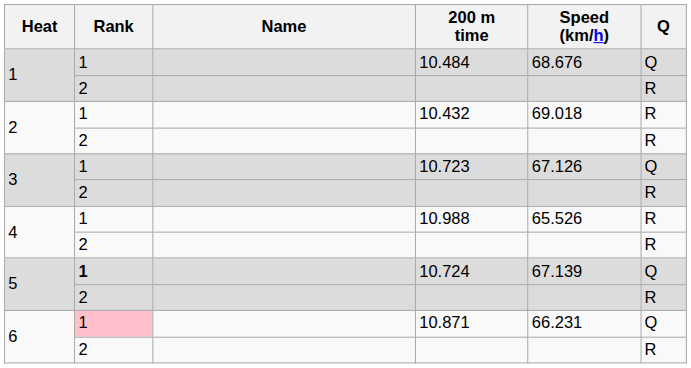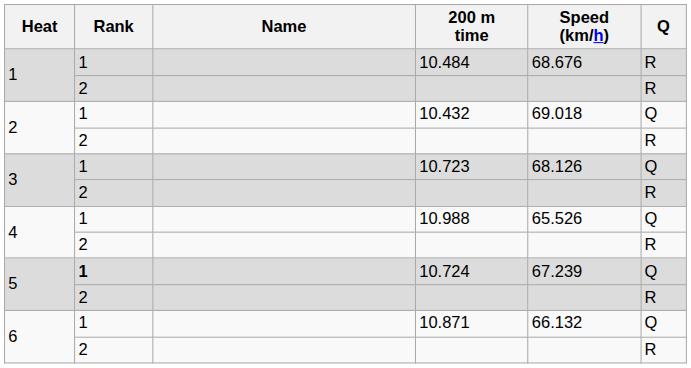10.484 | Q: Q -> R
10.432 | Q: R -> Q
10.723 | Speed (km/h): 67.126 -> 68.126
10.988 | Q: R -> Q
10.724 | Speed (km/h): 67.139 -> 67.239
10.871 | Rank: pink background -> no background
10.871 | Speed (km/h): 66.231 -> 66.132
